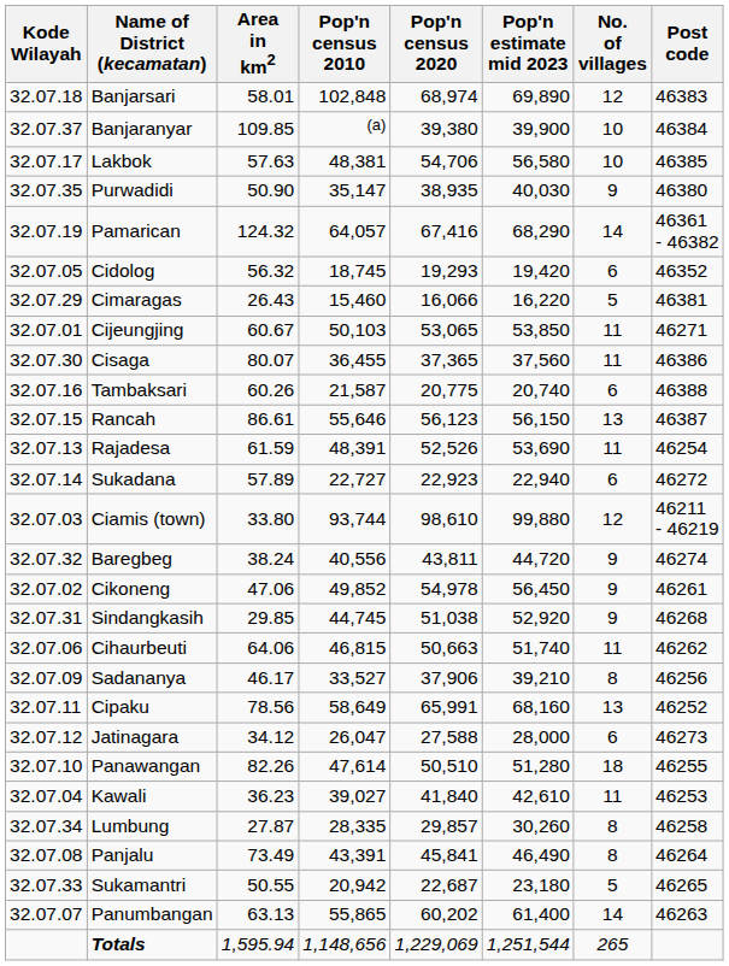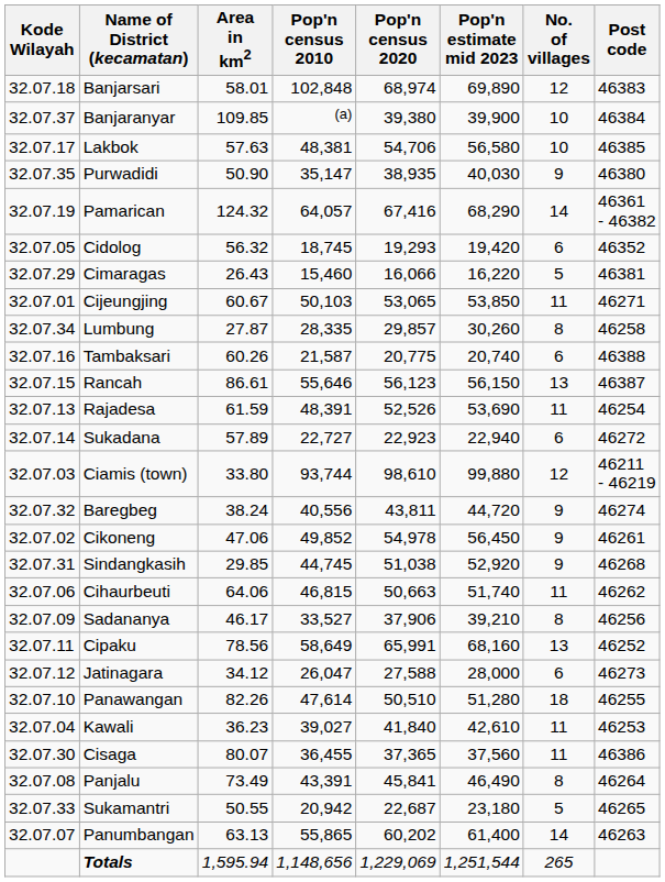rows swapped: Cisaga <-> Lumbung
